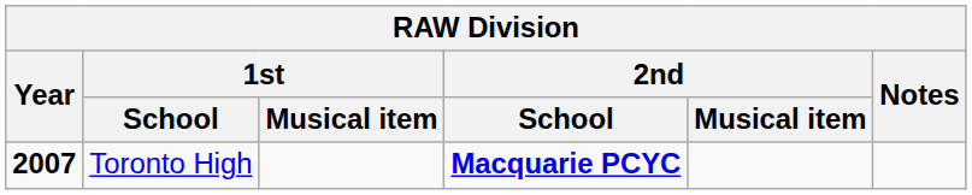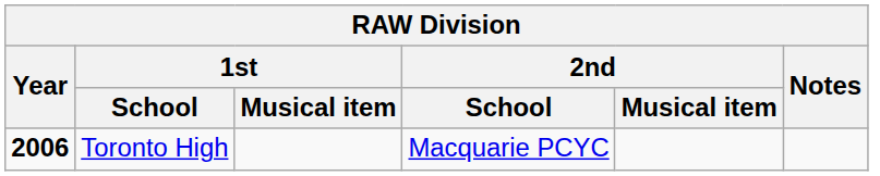Toronto High | Year: 2007 -> 2006
Toronto High | 2nd / School: bold -> normal
